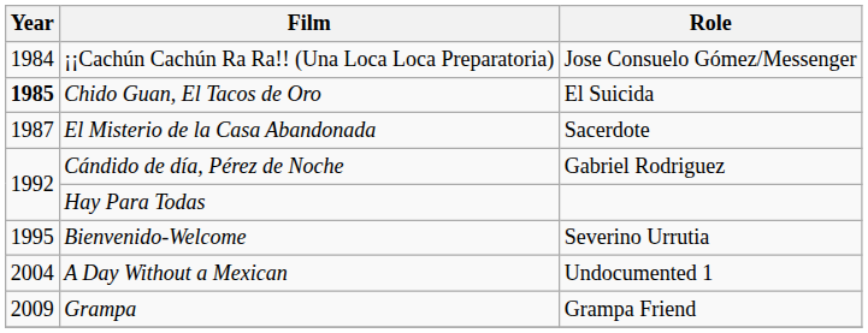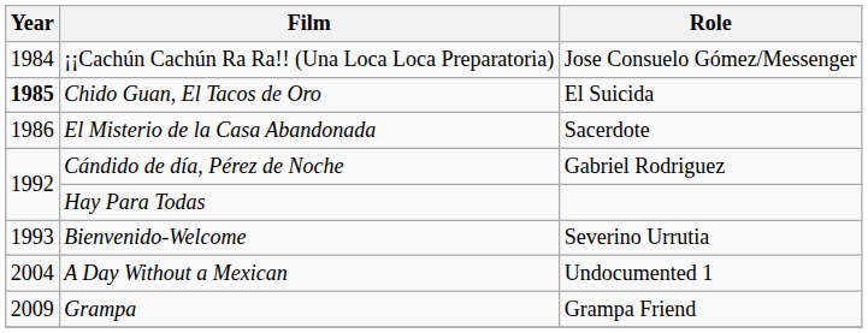El Misterio de la Casa Abandonada | Year: 1987 -> 1986
Bienvenido-Welcome | Year: 1995 -> 1993
